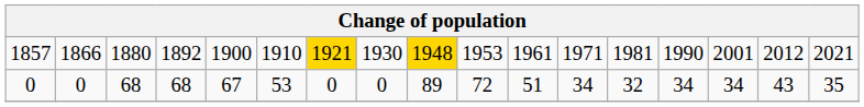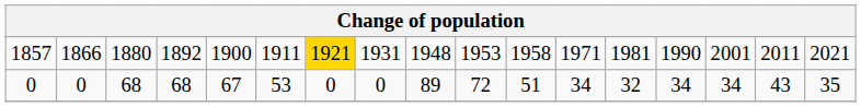1857 | column 6: 1910 -> 1911
1857 | column 8: 1930 -> 1931
1857 | column 9: gold background -> no background
1857 | column 11: 1961 -> 1958
1857 | column 16: 2012 -> 2011
